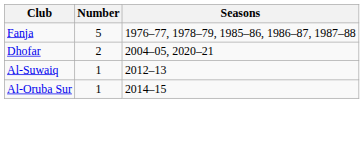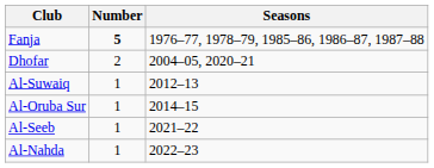Fanja | Number: normal -> bold
+ row: Al-Seeb | 1 | 2021–22
+ row: Al-Nahda | 1 | 2022–23
